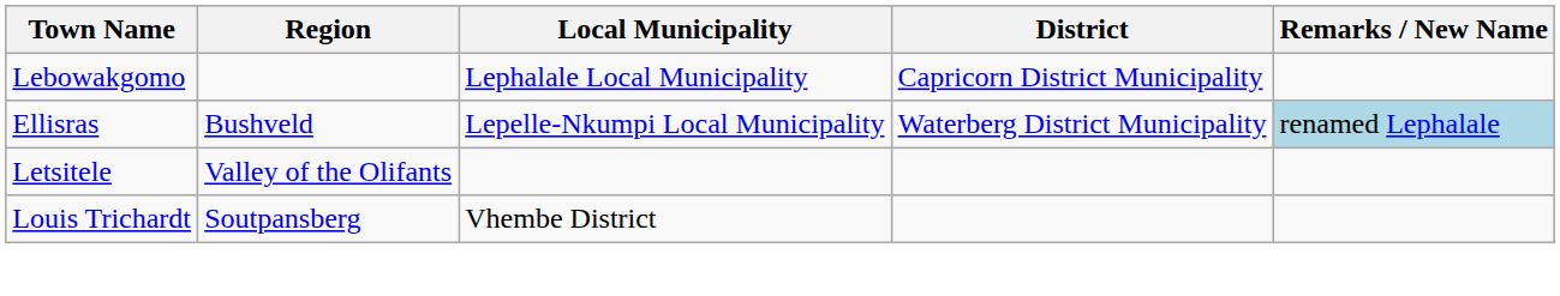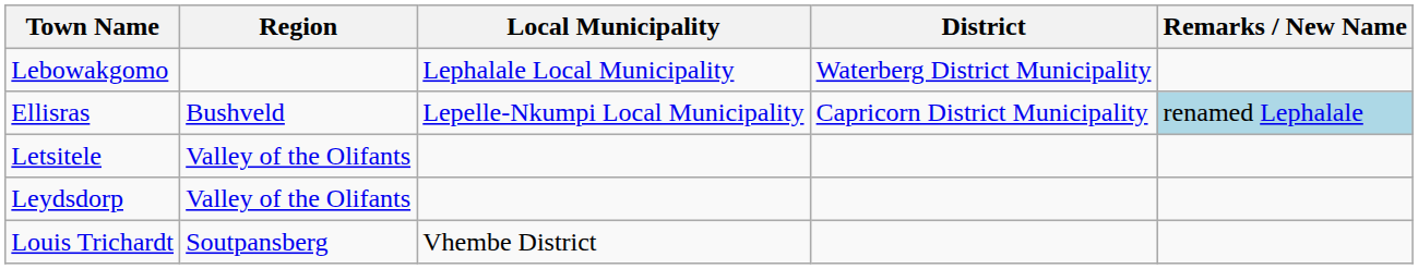Lebowakgomo | District: Capricorn District Municipality -> Waterberg District Municipality
Ellisras | District: Waterberg District Municipality -> Capricorn District Municipality
+ row: Leydsdorp | Valley of the Olifants
